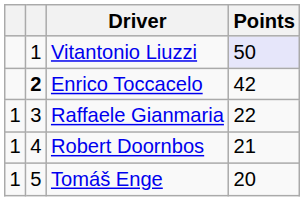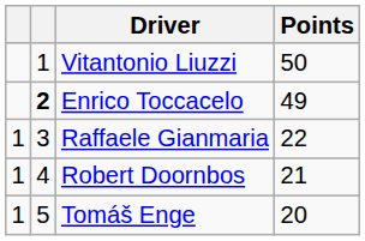Vitantonio Liuzzi | Points: lavender background -> no background
Enrico Toccacelo | Points: 42 -> 49
